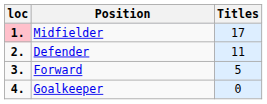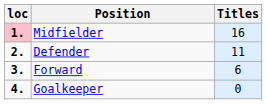Midfielder | Titles: 17 -> 16
Forward | Titles: 5 -> 6
